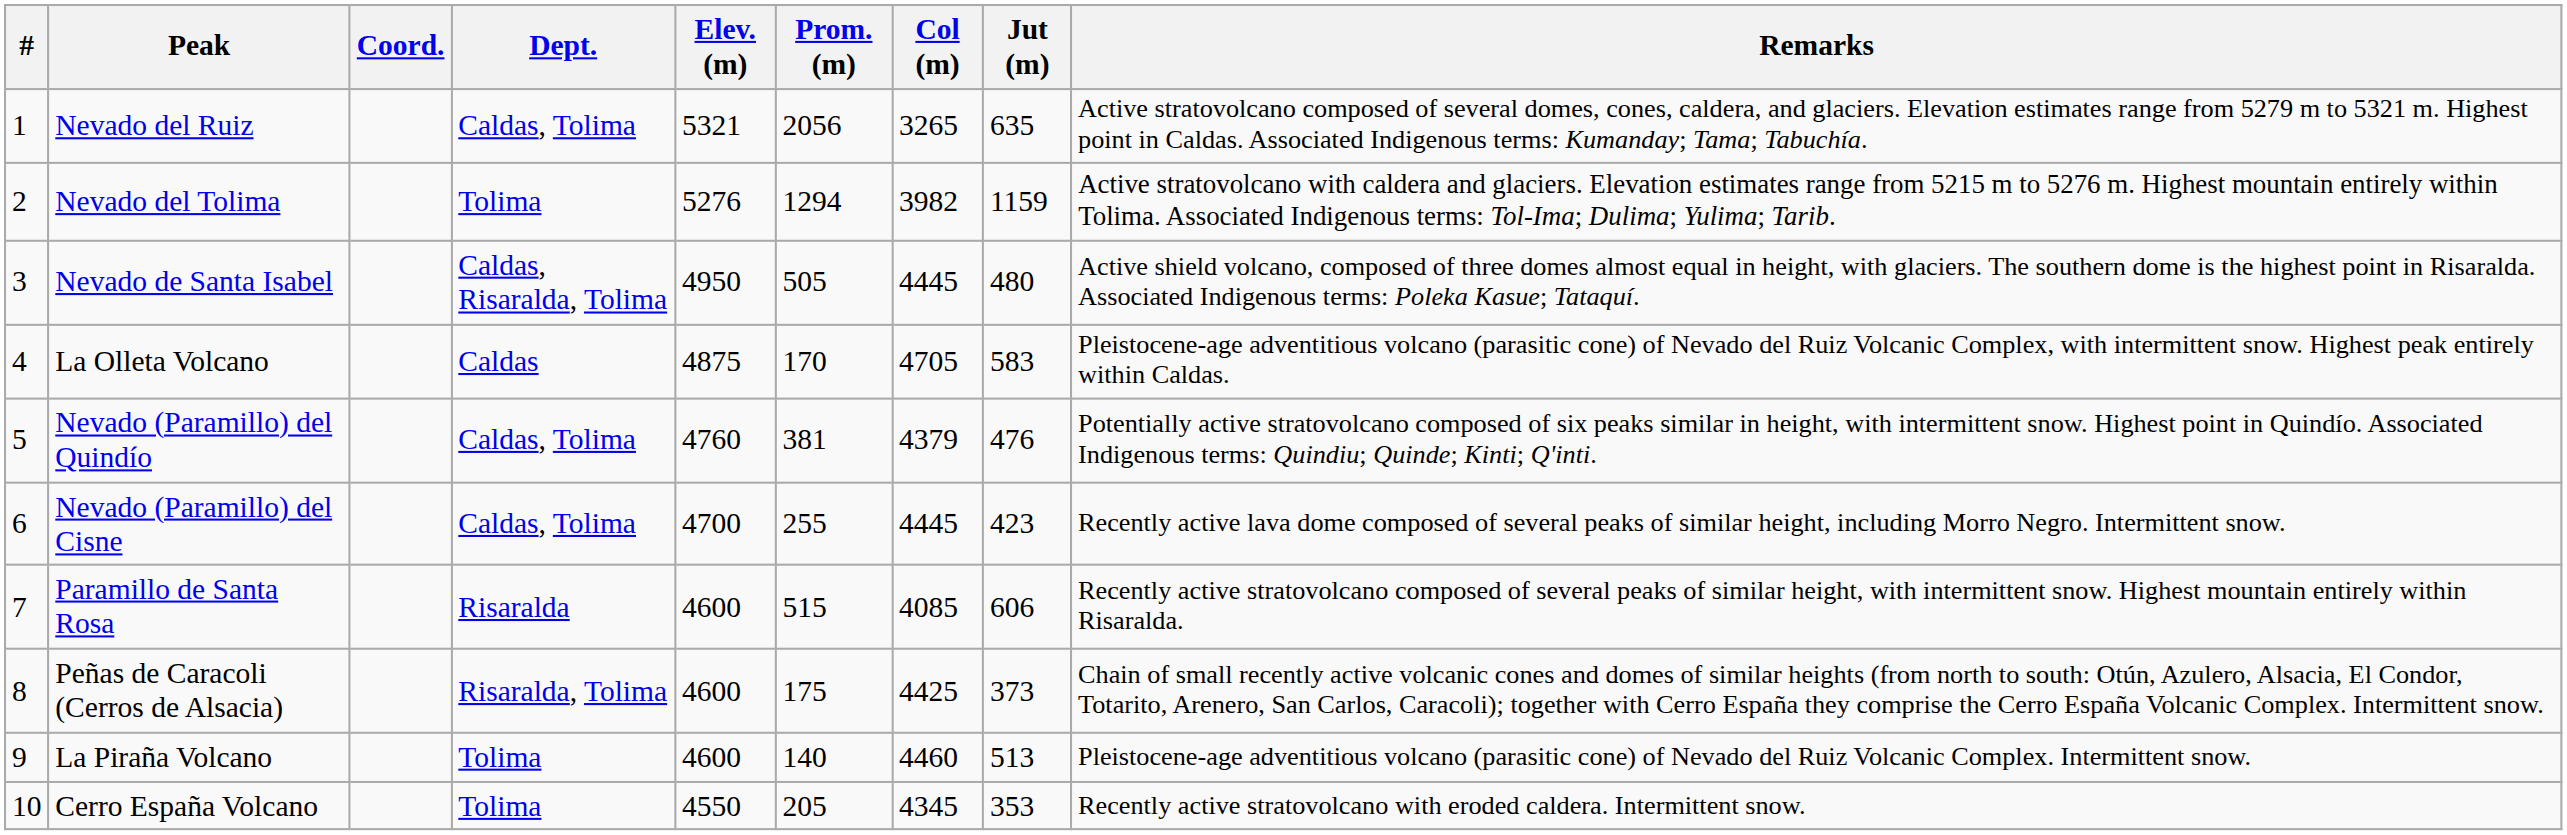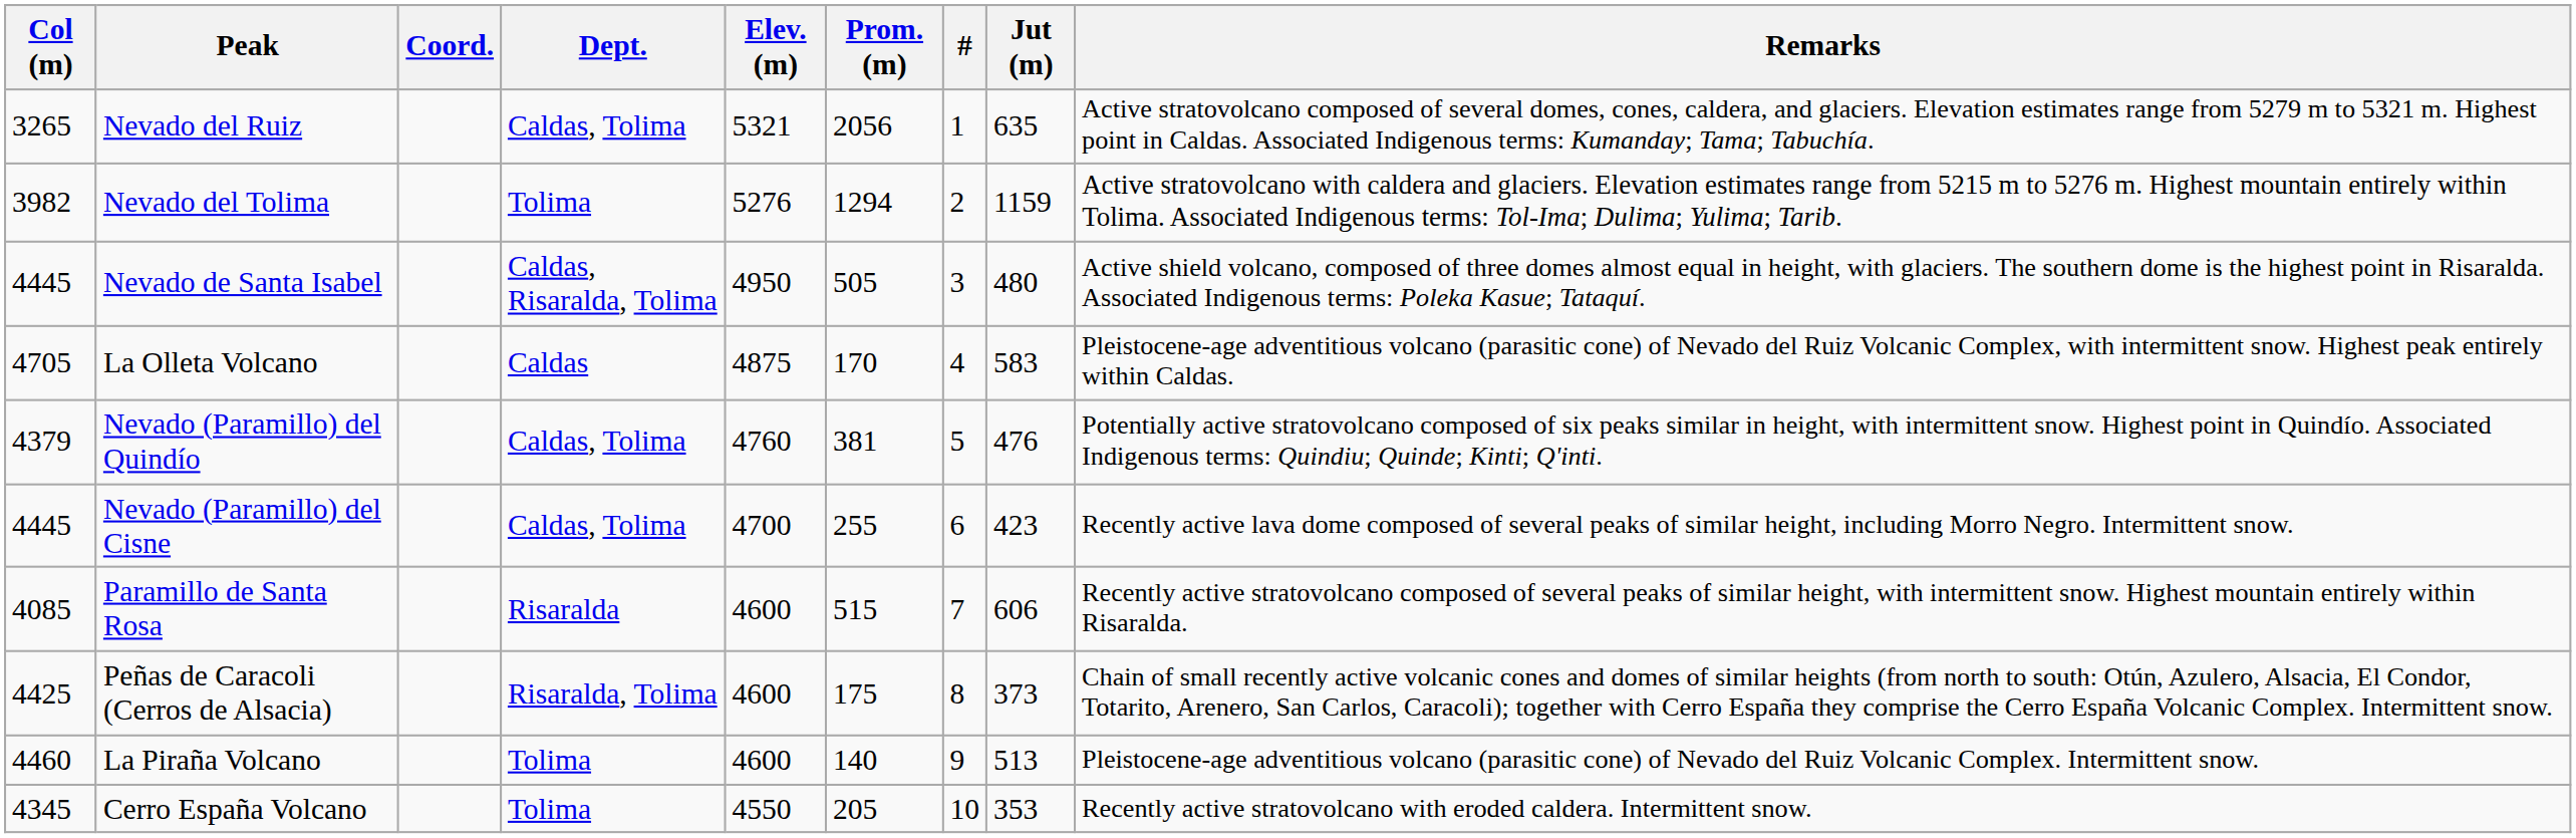columns swapped: # <-> Col (m)
